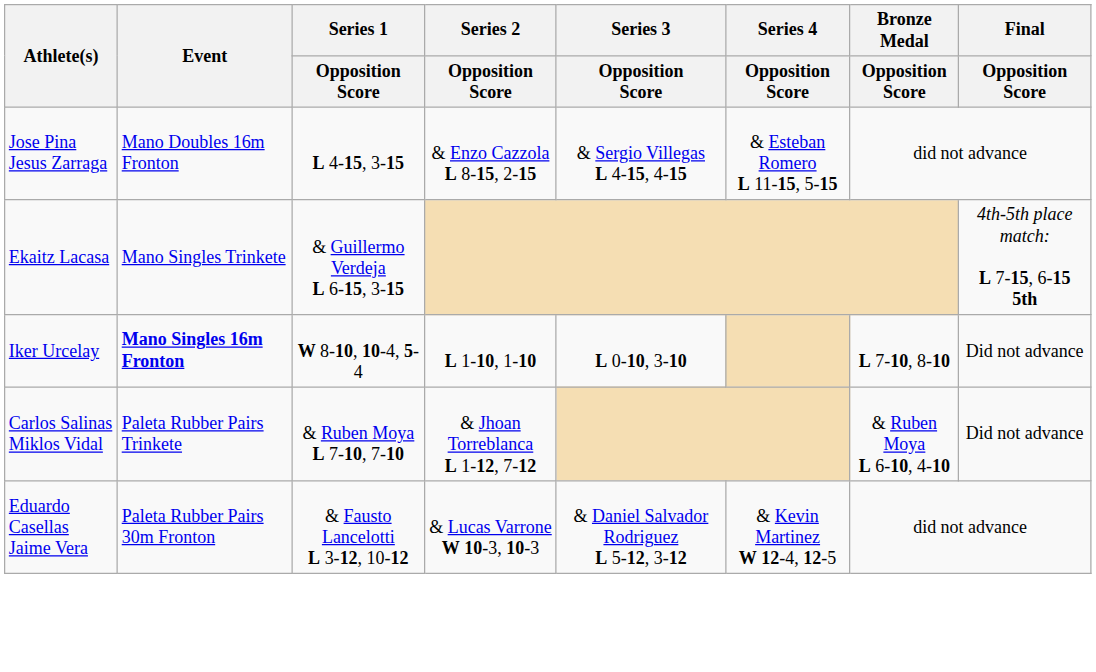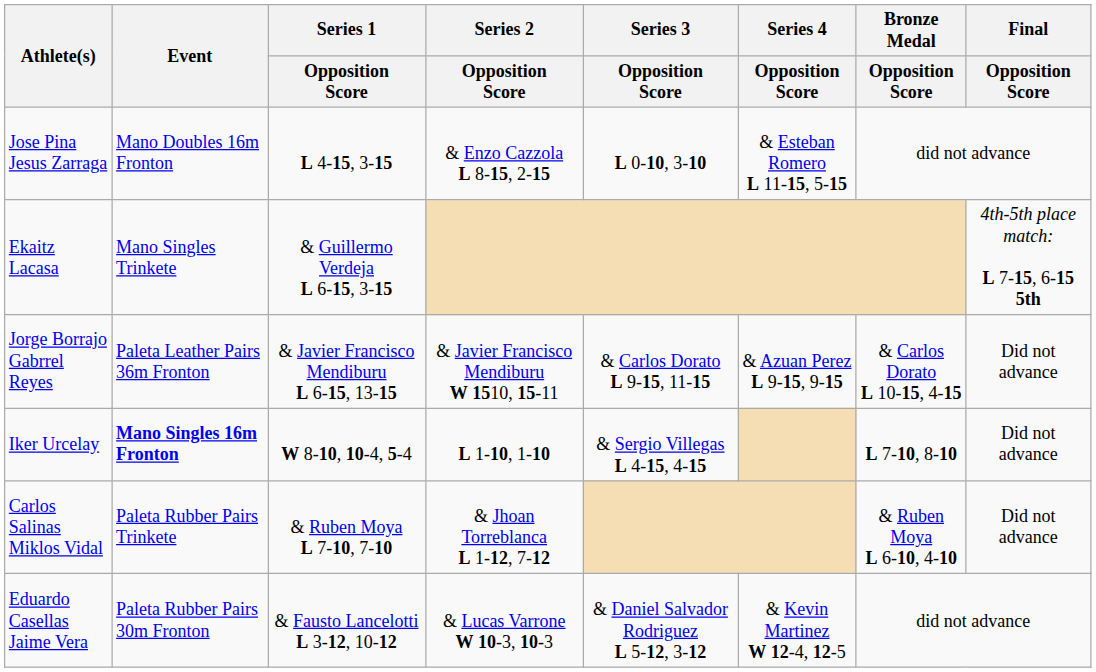Jose Pina Jesus Zarraga | Series 3 / Opposition Score: & Sergio Villegas L 4-15, 4-15 -> L 0-10, 3-10
+ row: Jorge Borrajo Gabrrel Reyes | Paleta Leather Pairs 36m Fronton | & Javier Francisco Mendiburu L 6-15, 13-15 | & Javier Francisco Mendiburu W 1510, 15-11 | & Carlos Dorato L 9-15, 11-15 | & Azuan Perez L 9-15, 9-15 | & Carlos Dorato L 10-15, 4-15 | Did not advance
Iker Urcelay | Series 3 / Opposition Score: L 0-10, 3-10 -> & Sergio Villegas L 4-15, 4-15
